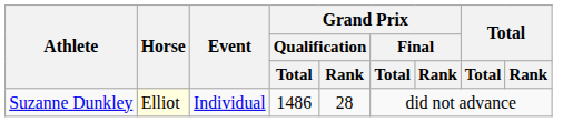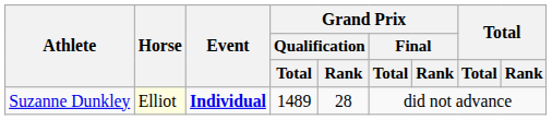Suzanne Dunkley | Event: normal -> bold
Suzanne Dunkley | Grand Prix / Qualification / Total: 1486 -> 1489
